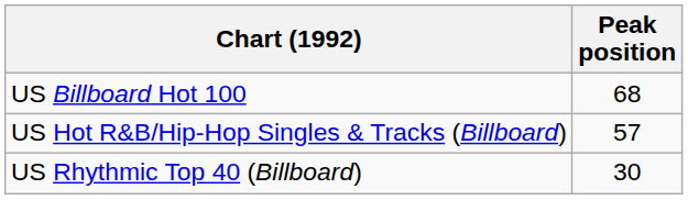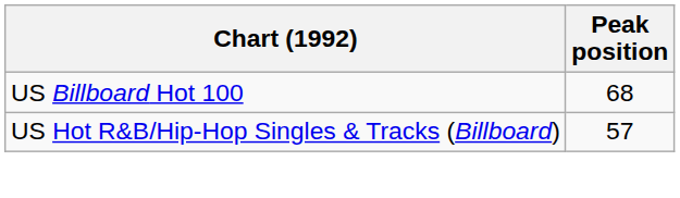- row: US Rhythmic Top 40 (Billboard) | 30
